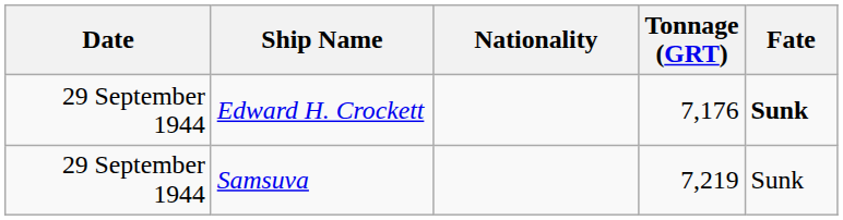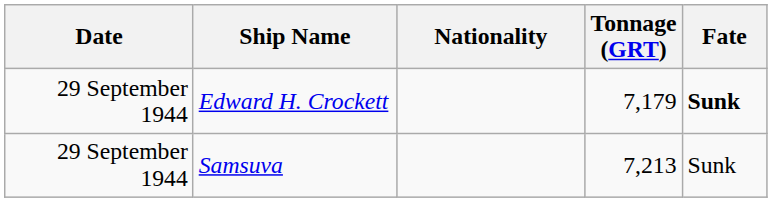Edward H. Crockett | Tonnage (GRT): 7,176 -> 7,179
Samsuva | Tonnage (GRT): 7,219 -> 7,213
